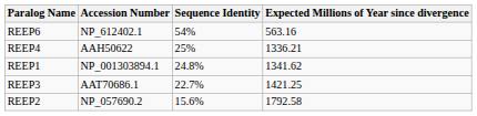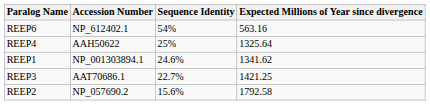REEP4 | Expected Millions of Year since divergence: 1336.21 -> 1325.64
REEP1 | Sequence Identity: 24.8% -> 24.6%
